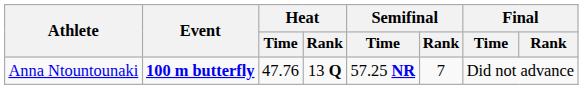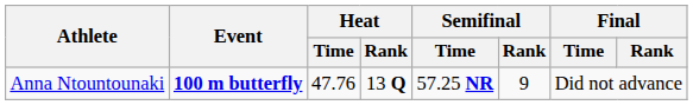Anna Ntountounaki | Semifinal / Rank: 7 -> 9
